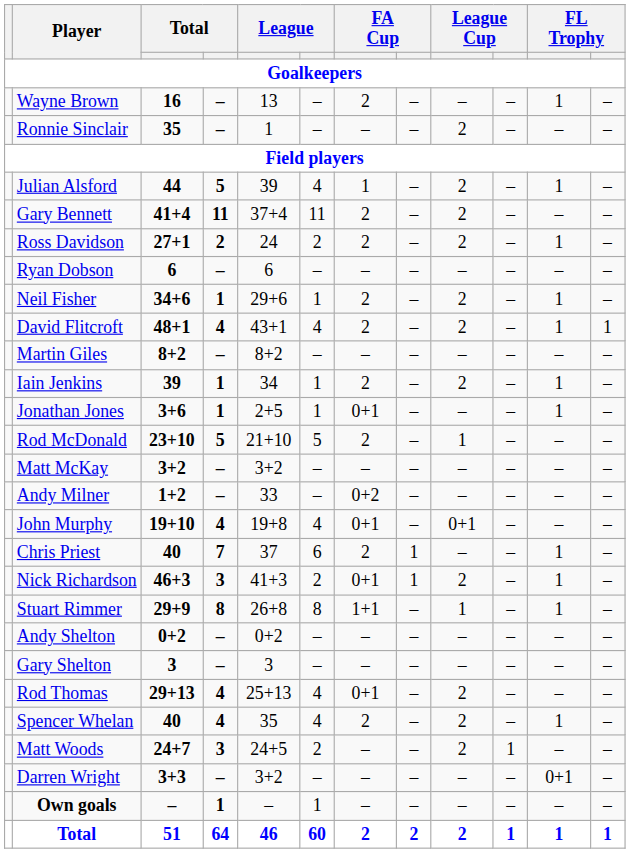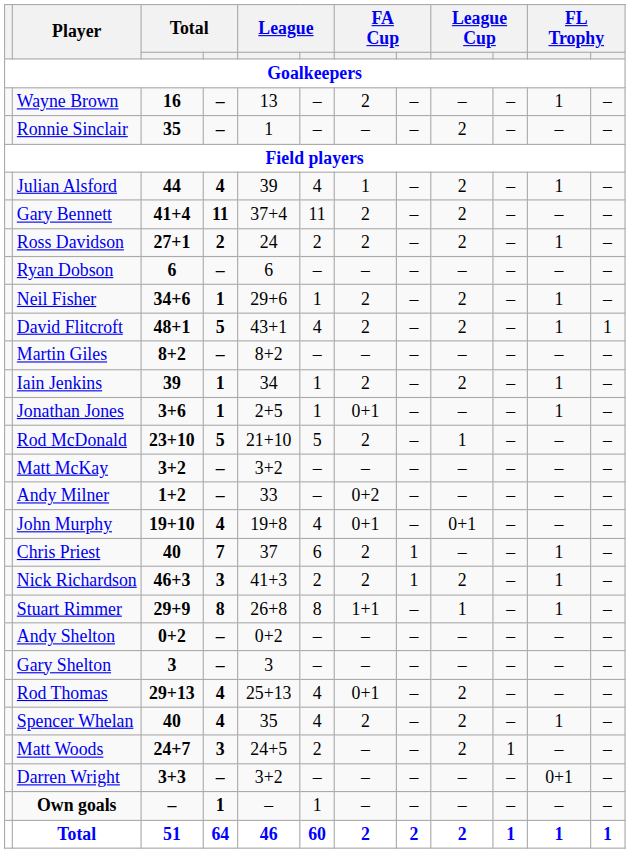Julian Alsford | column 4: 5 -> 4
David Flitcroft | column 4: 4 -> 5
Nick Richardson | column 7: 0+1 -> 2
